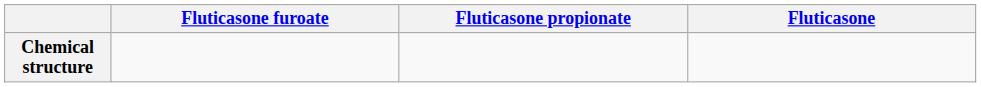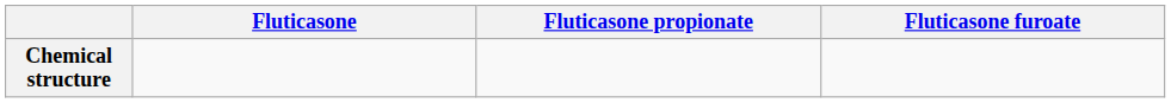columns swapped: Fluticasone furoate <-> Fluticasone
